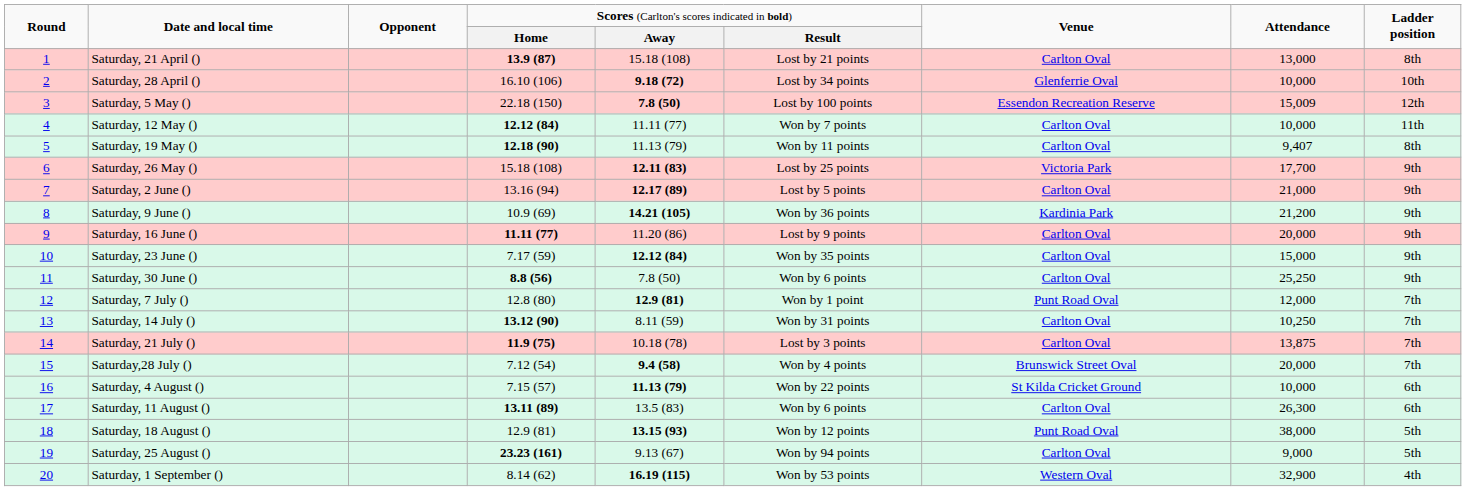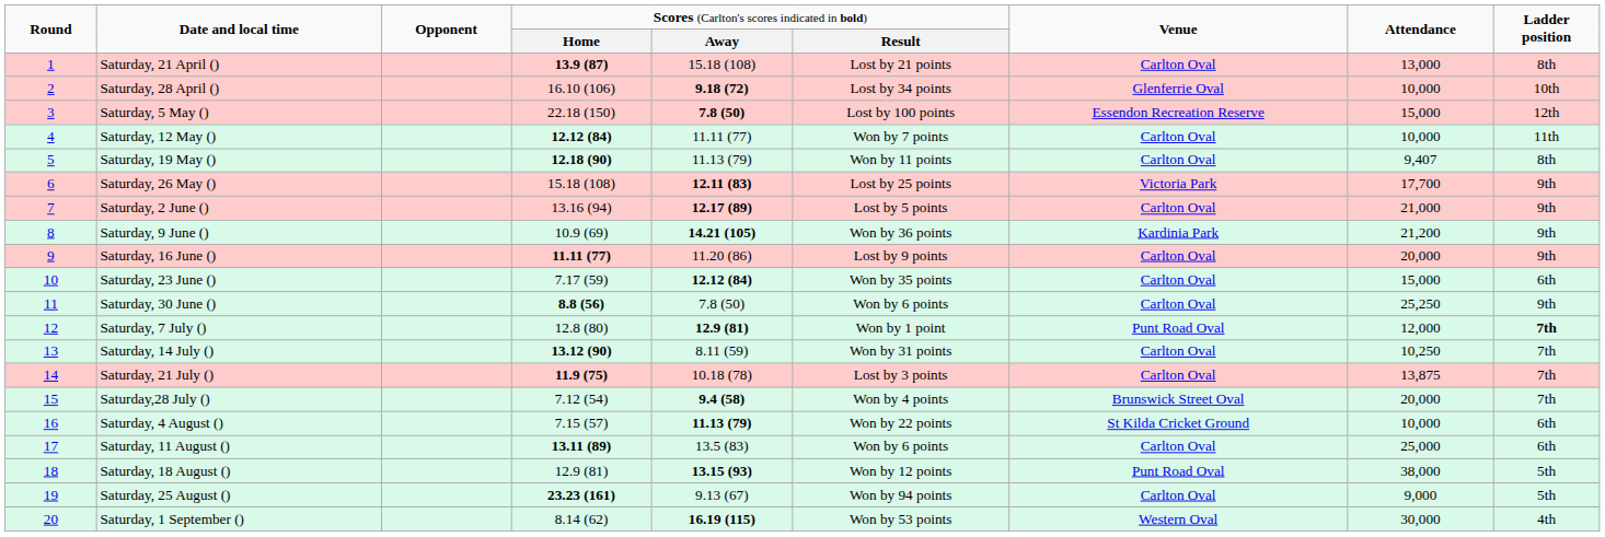Saturday, 5 May () | column 8: 15,009 -> 15,000
Saturday, 23 June () | column 9: 9th -> 6th
Saturday, 7 July () | column 9: normal -> bold
Saturday, 11 August () | column 8: 26,300 -> 25,000
Saturday, 1 September () | column 8: 32,900 -> 30,000
